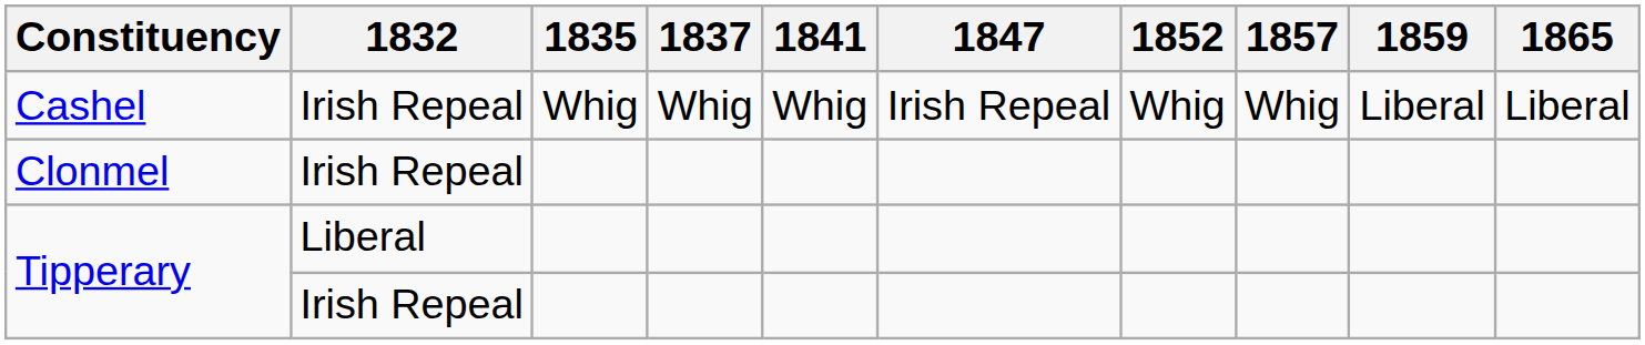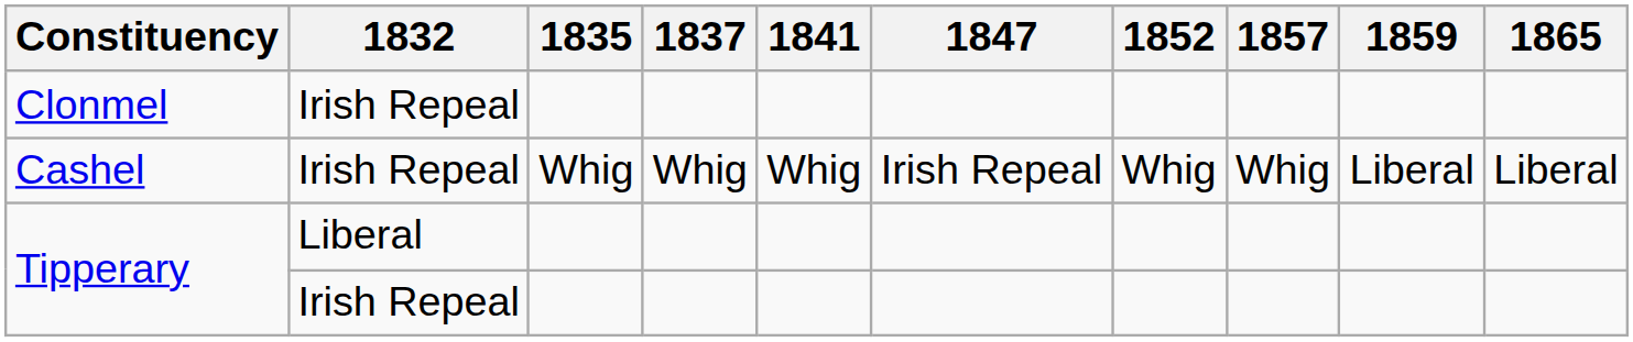rows swapped: Cashel <-> Clonmel
